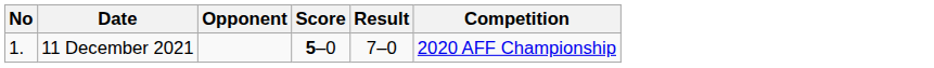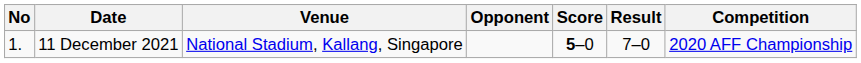+ column: Venue | National Stadium, Kallang, Singapore
